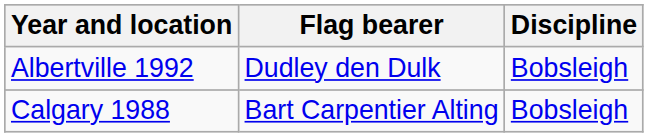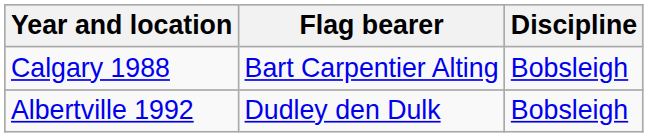rows swapped: Calgary 1988 <-> Albertville 1992
